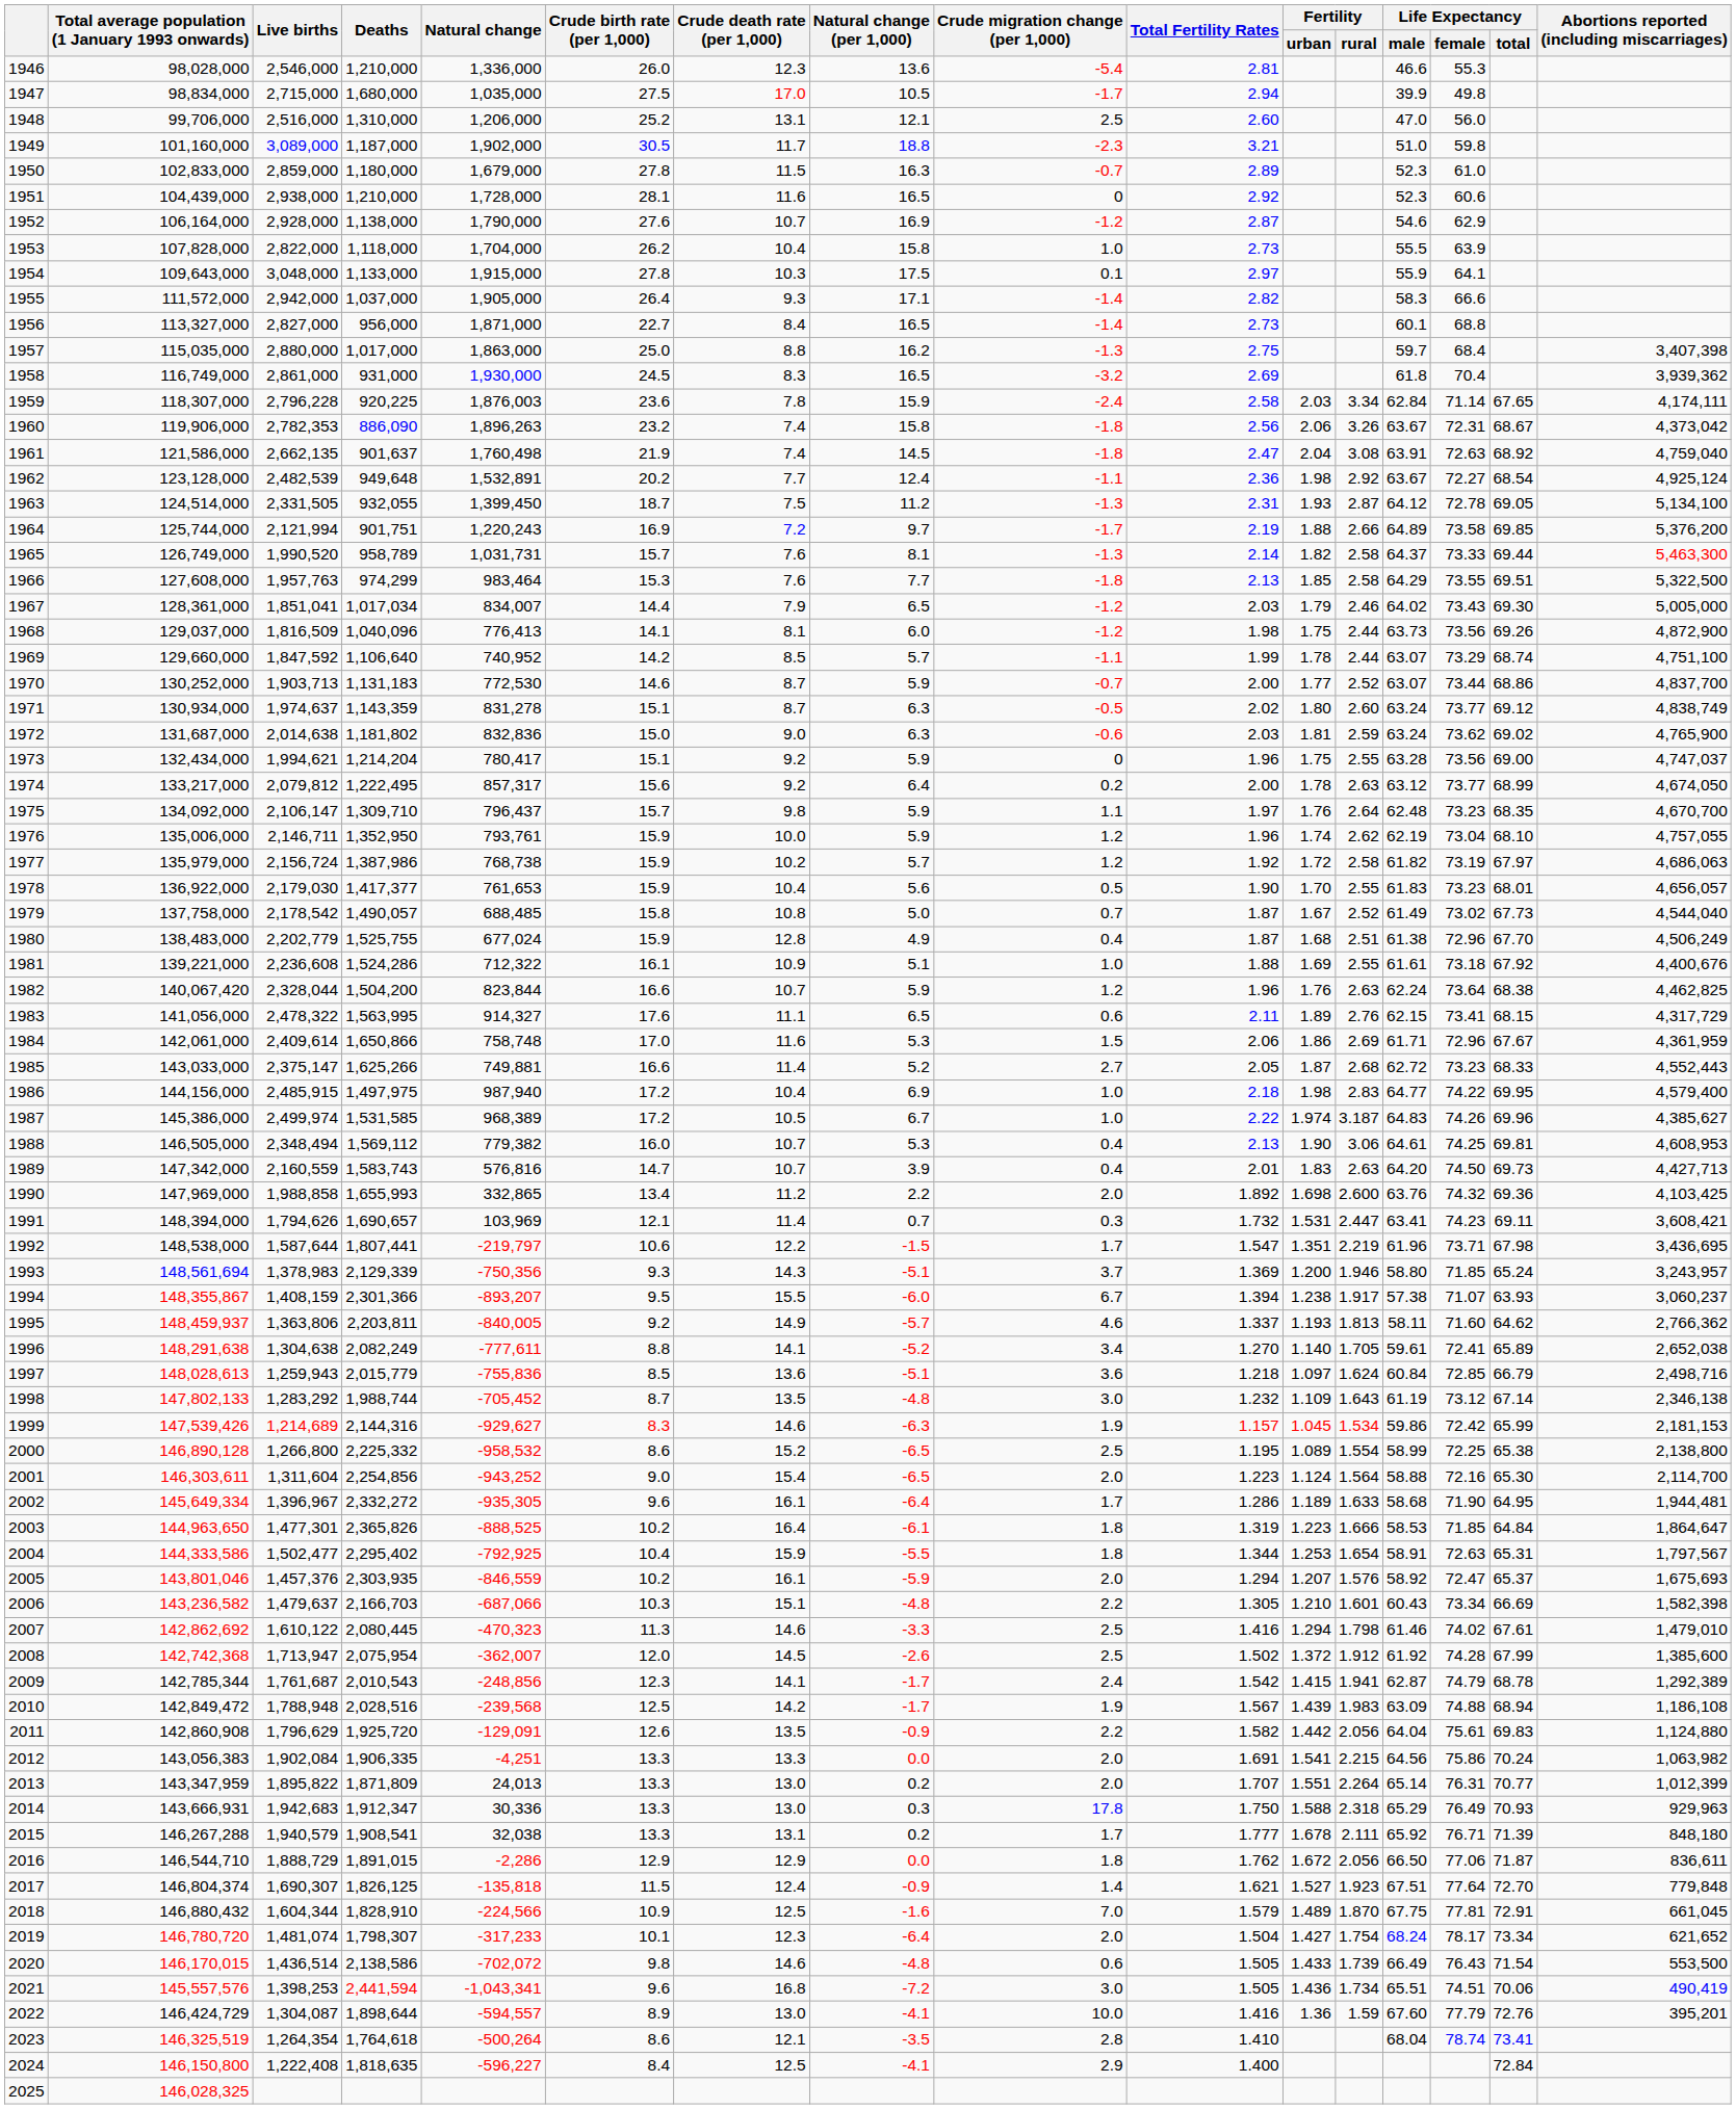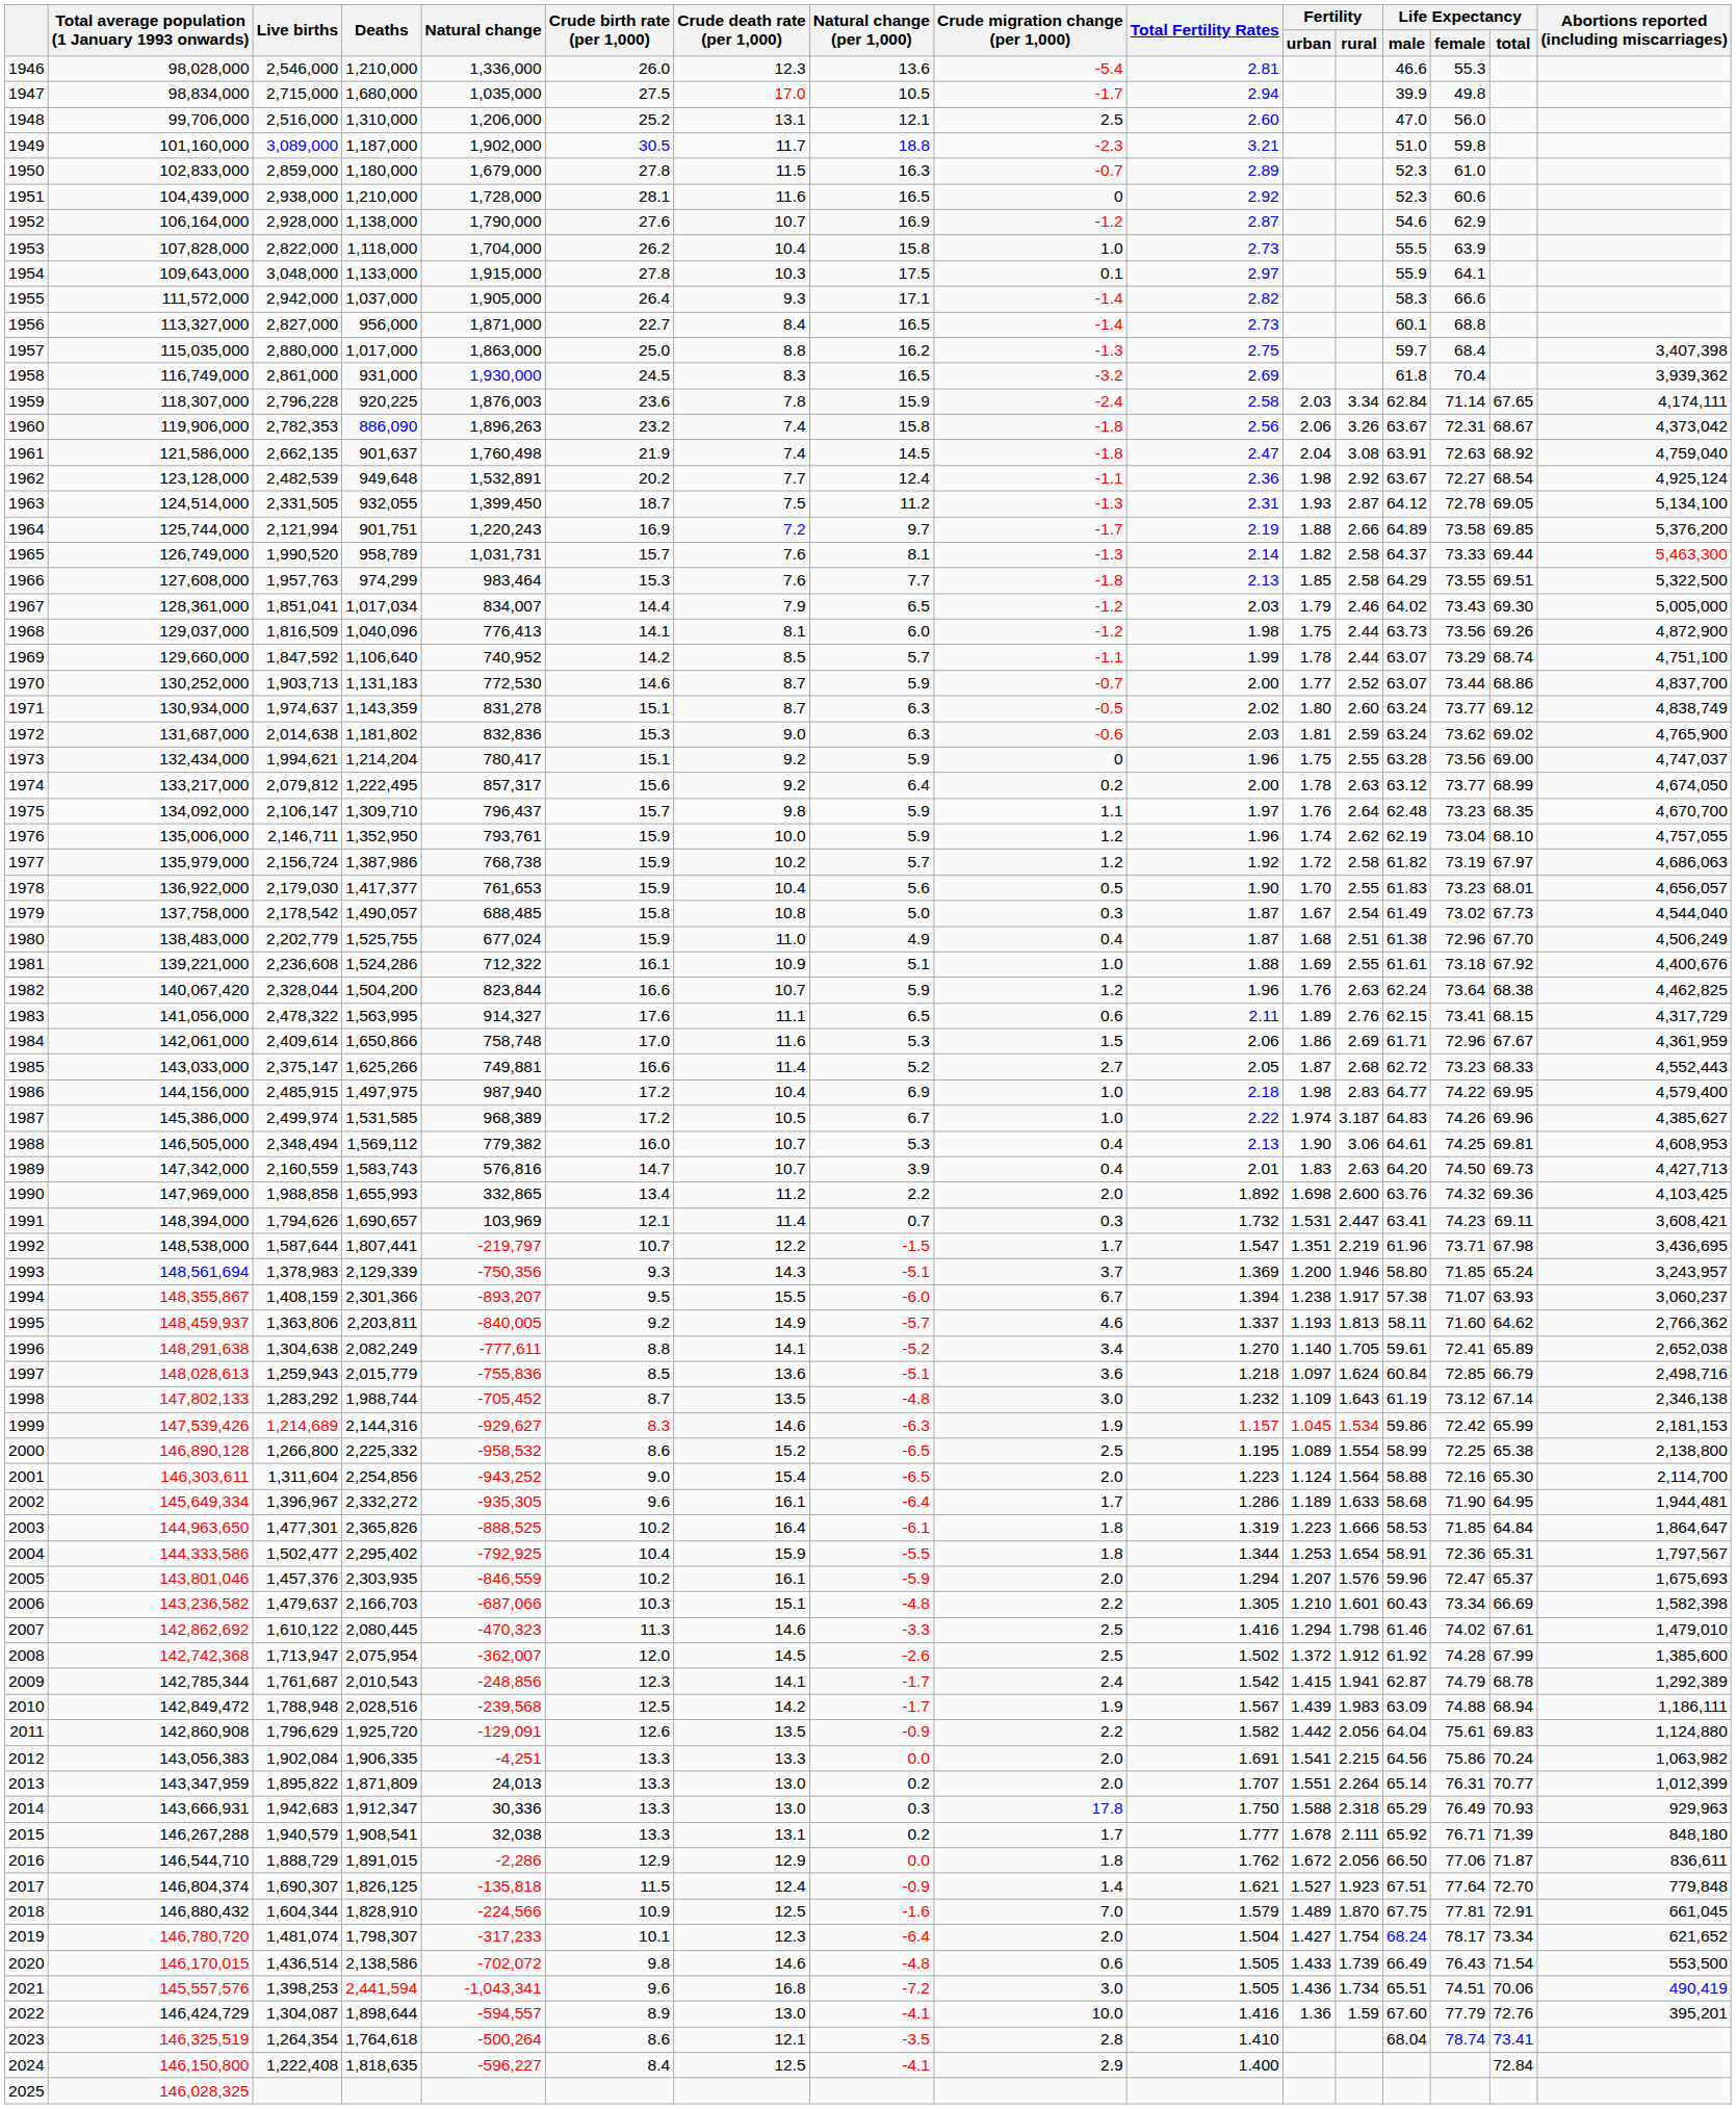1972 | Crude birth rate (per 1,000): 15.0 -> 15.3
1979 | Crude migration change (per 1,000): 0.7 -> 0.3
1979 | Fertility / rural: 2.52 -> 2.54
1980 | Crude death rate (per 1,000): 12.8 -> 11.0
1992 | Crude birth rate (per 1,000): 10.6 -> 10.7
2004 | Life Expectancy / female: 72.63 -> 72.36
2005 | Life Expectancy / male: 58.92 -> 59.96
2010 | Abortions reported (including miscarriages): 1,186,108 -> 1,186,111
